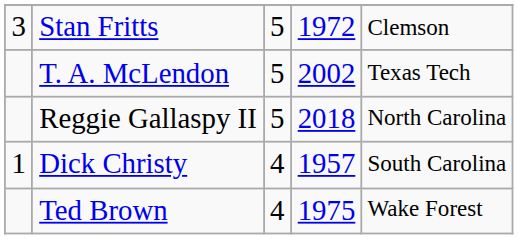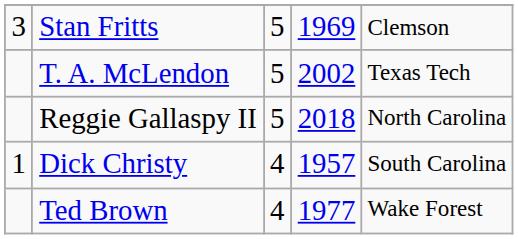Stan Fritts | column 4: 1972 -> 1969
Ted Brown | column 4: 1975 -> 1977
